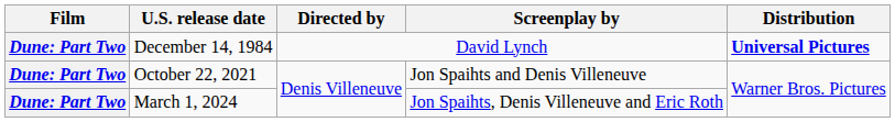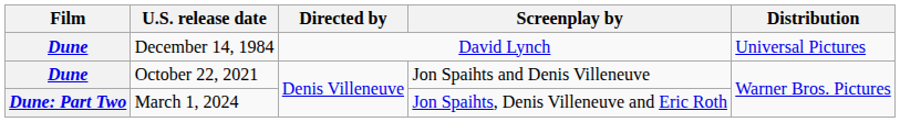December 14, 1984 | Film: Dune: Part Two -> Dune
December 14, 1984 | Distribution: bold -> normal
October 22, 2021 | Film: Dune: Part Two -> Dune
